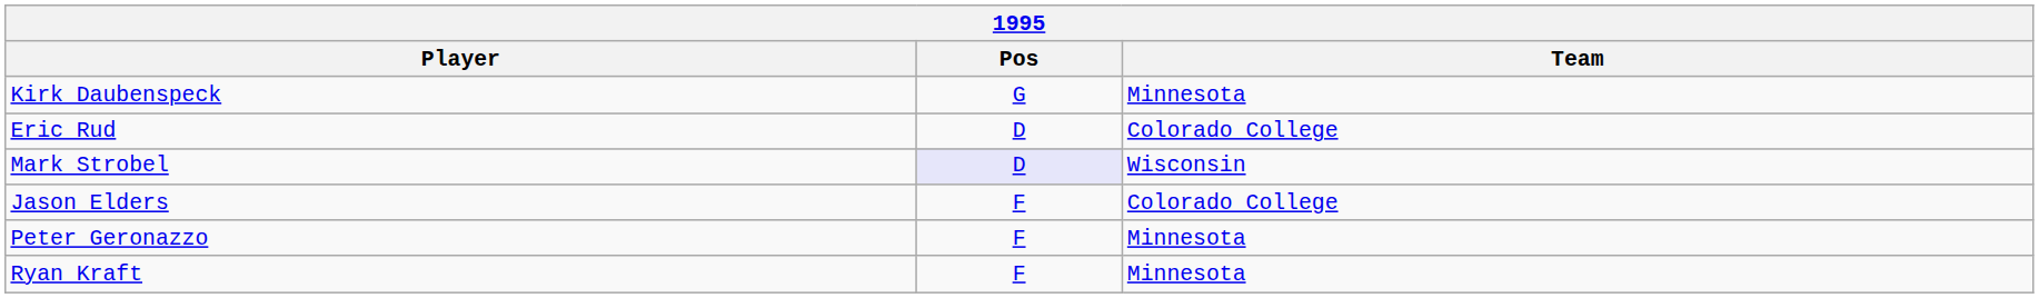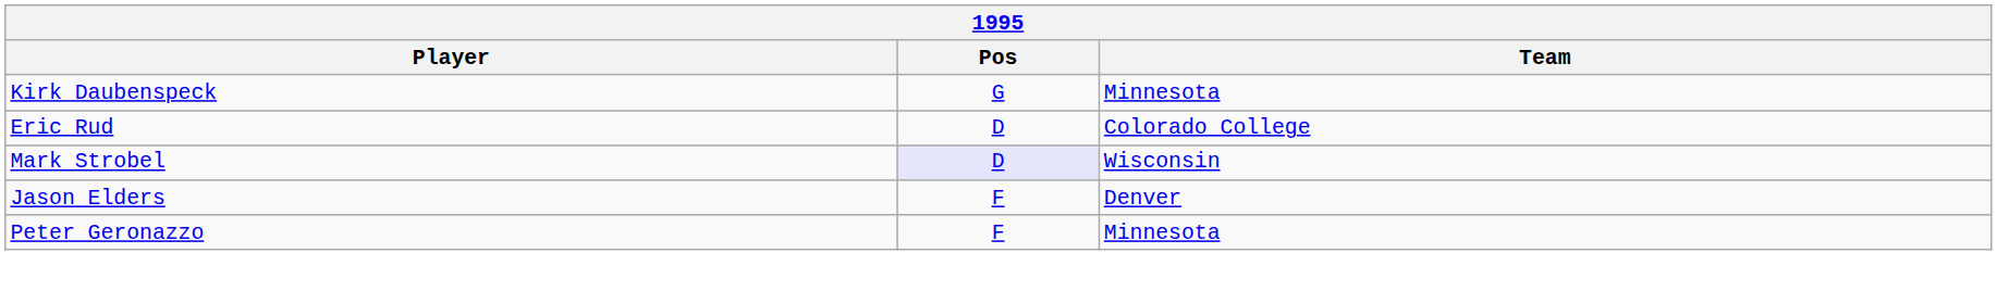Jason Elders | Team: Colorado College -> Denver
- row: Ryan Kraft | F | Minnesota
